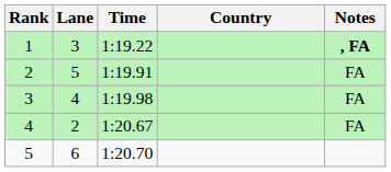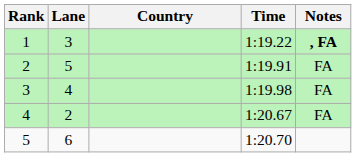columns swapped: Country <-> Time
